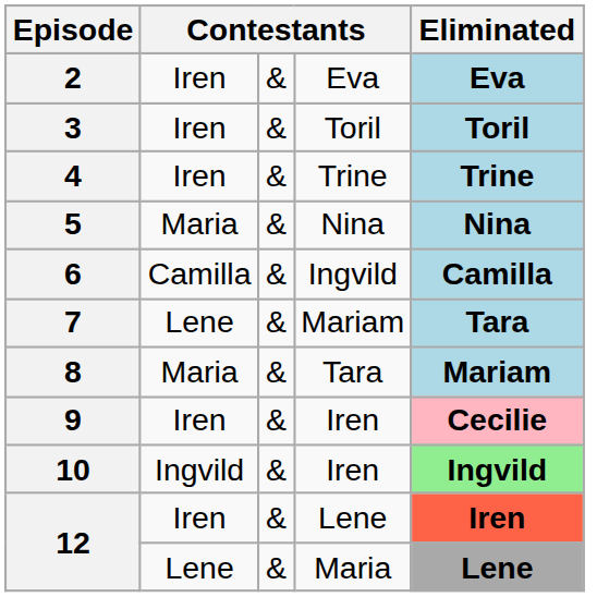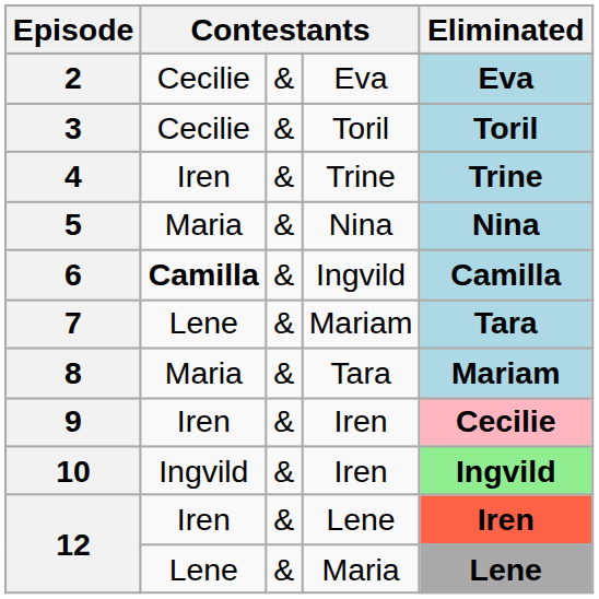2 | column 2: Iren -> Cecilie
3 | column 2: Iren -> Cecilie
6 | column 2: normal -> bold
